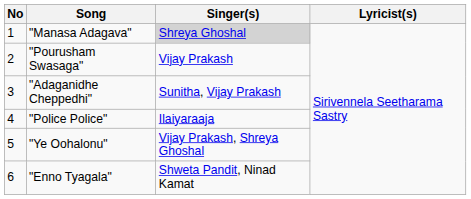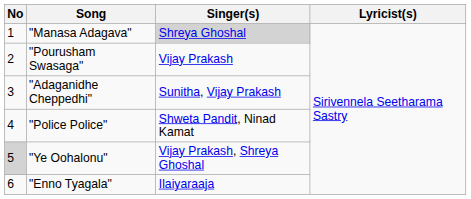"Police Police" | Singer(s): Ilaiyaraaja -> Shweta Pandit, Ninad Kamat
"Ye Oohalonu" | No: no background -> lightgrey background
"Enno Tyagala" | Singer(s): Shweta Pandit, Ninad Kamat -> Ilaiyaraaja
